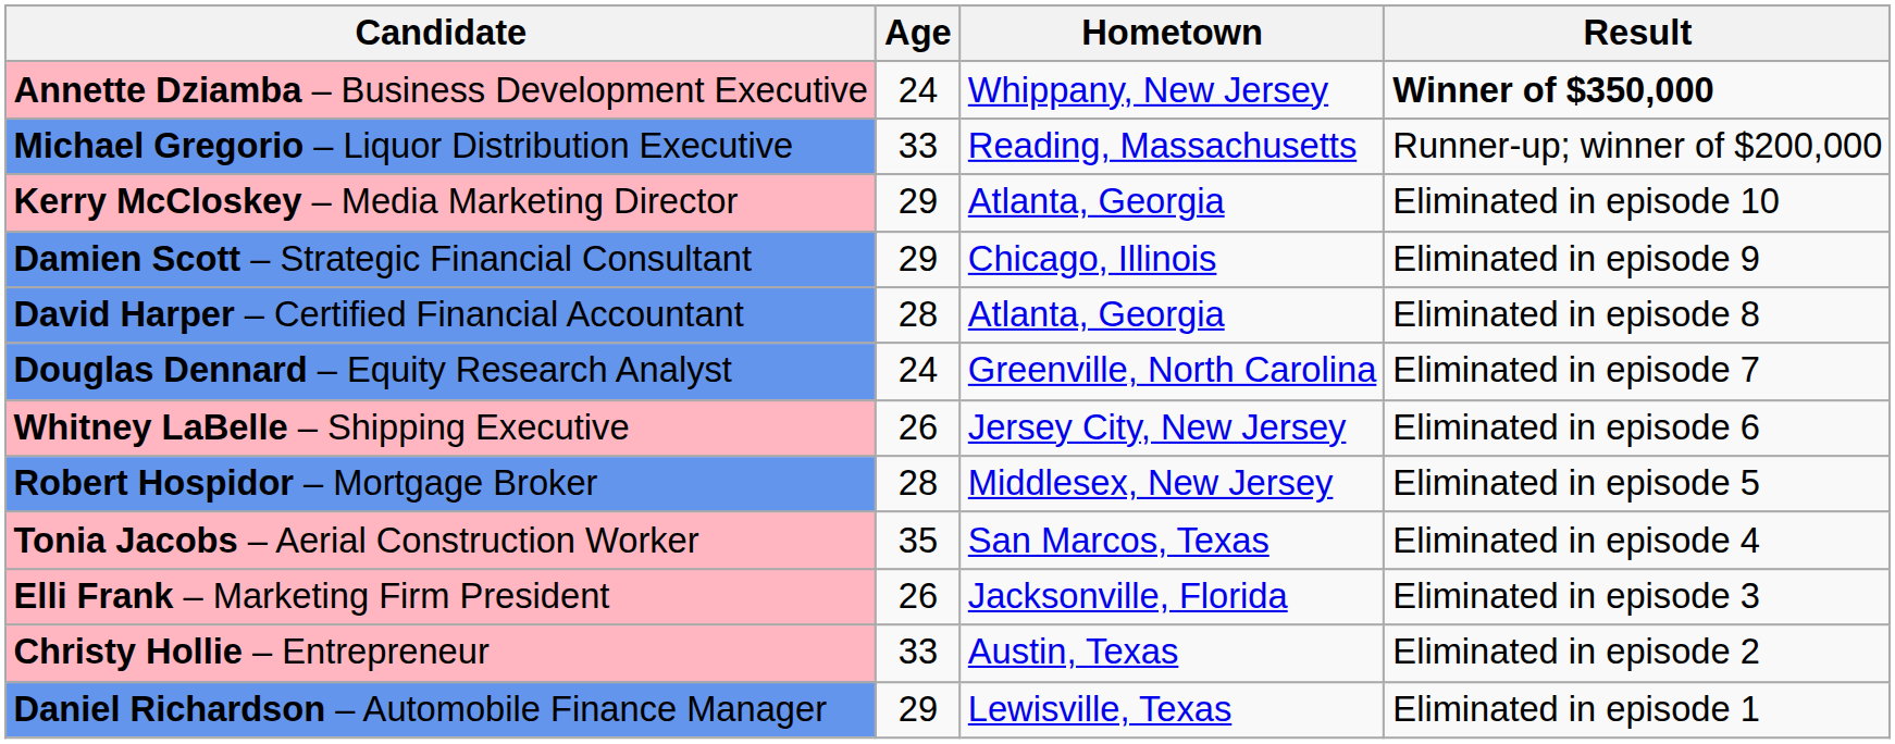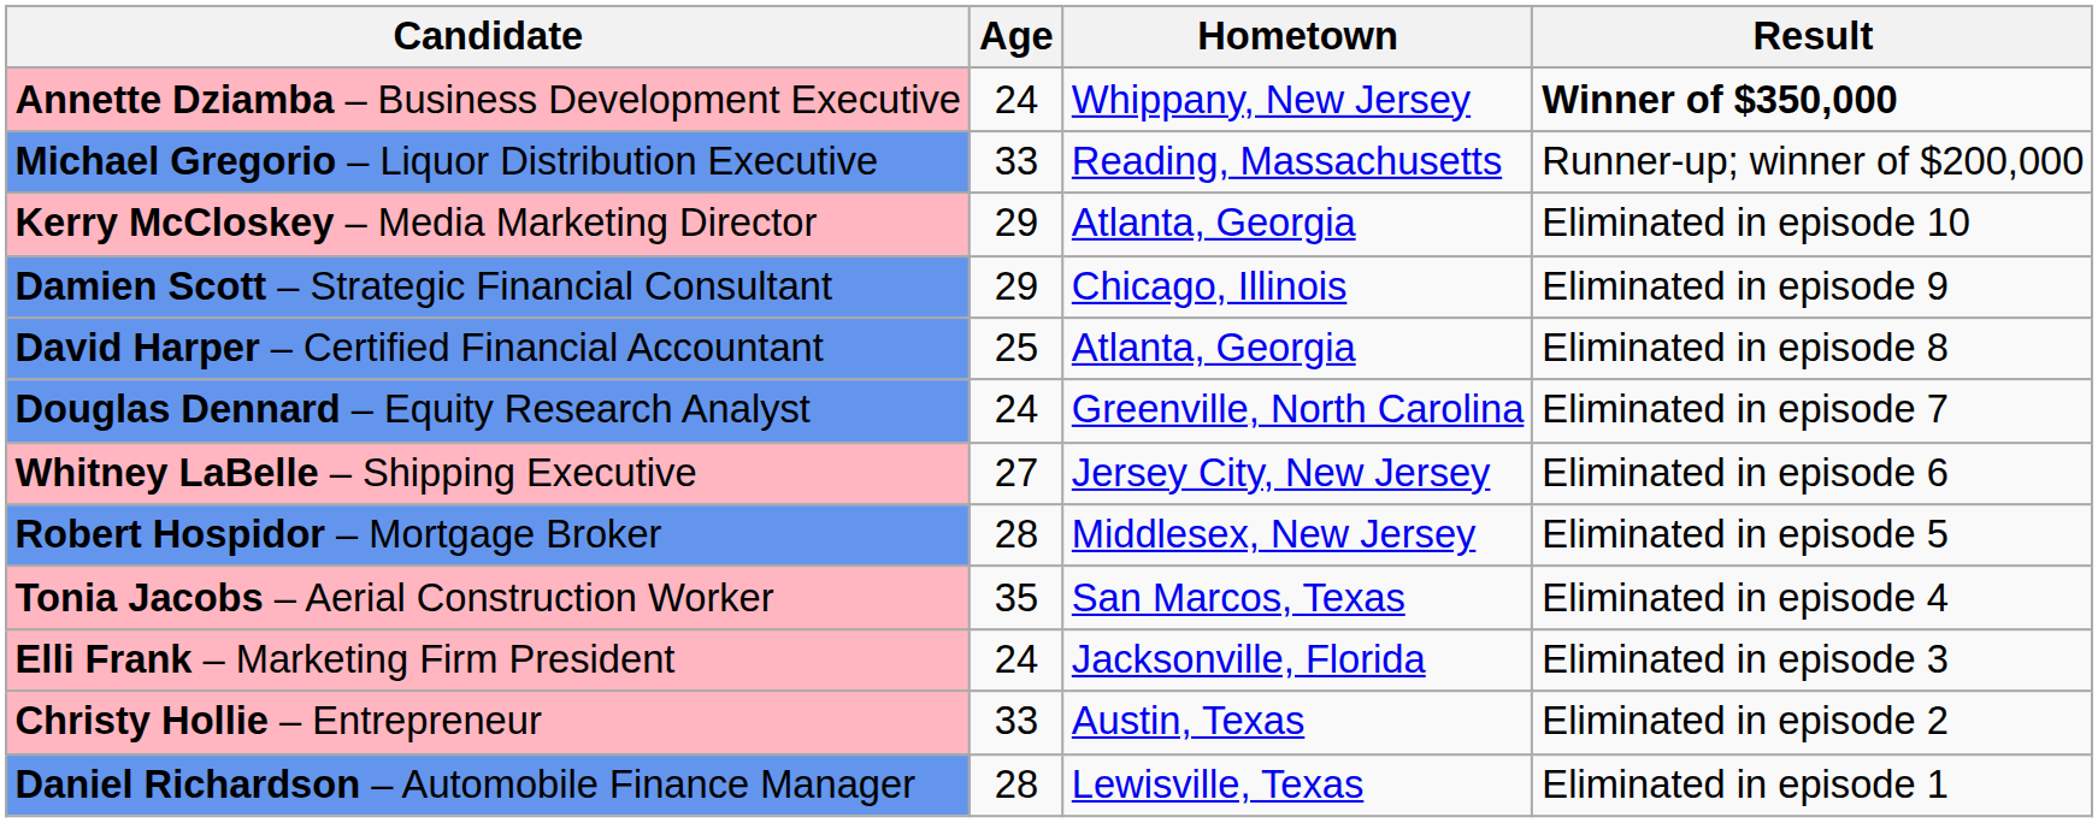David Harper – Certified Financial Accountant | Age: 28 -> 25
Whitney LaBelle – Shipping Executive | Age: 26 -> 27
Elli Frank – Marketing Firm President | Age: 26 -> 24
Daniel Richardson – Automobile Finance Manager | Age: 29 -> 28
